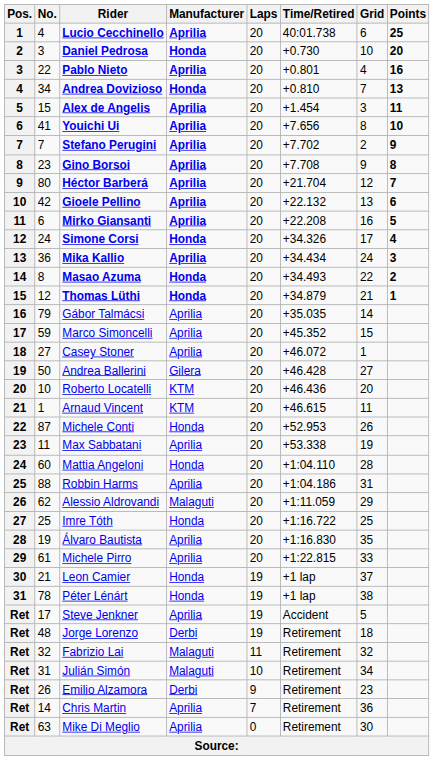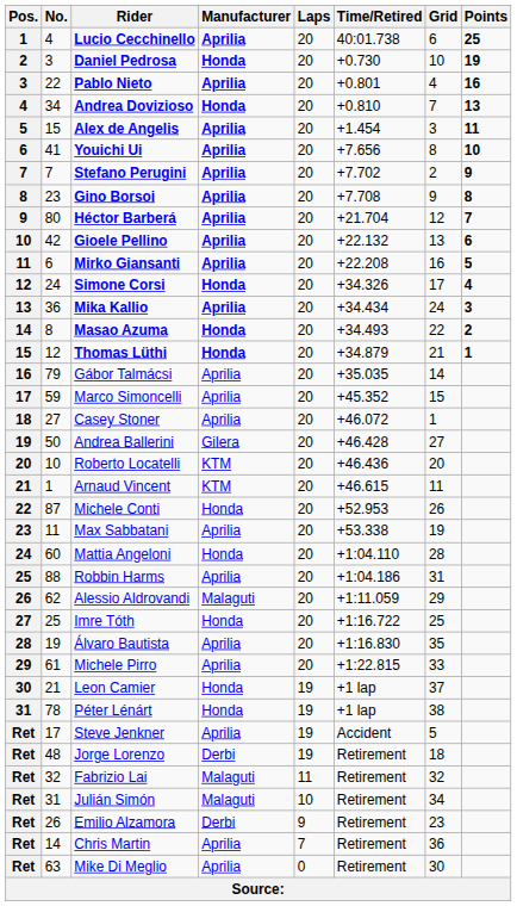Daniel Pedrosa | Points: 20 -> 19
